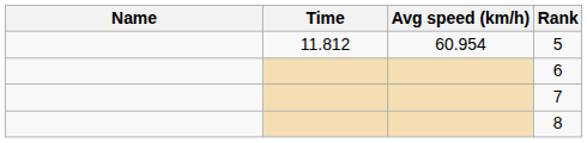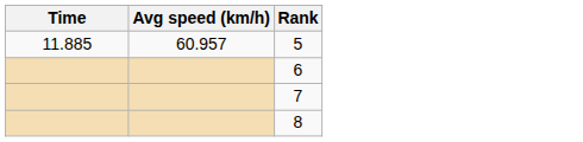- column: Name
5 | Time: 11.812 -> 11.885
5 | Avg speed (km/h): 60.954 -> 60.957
